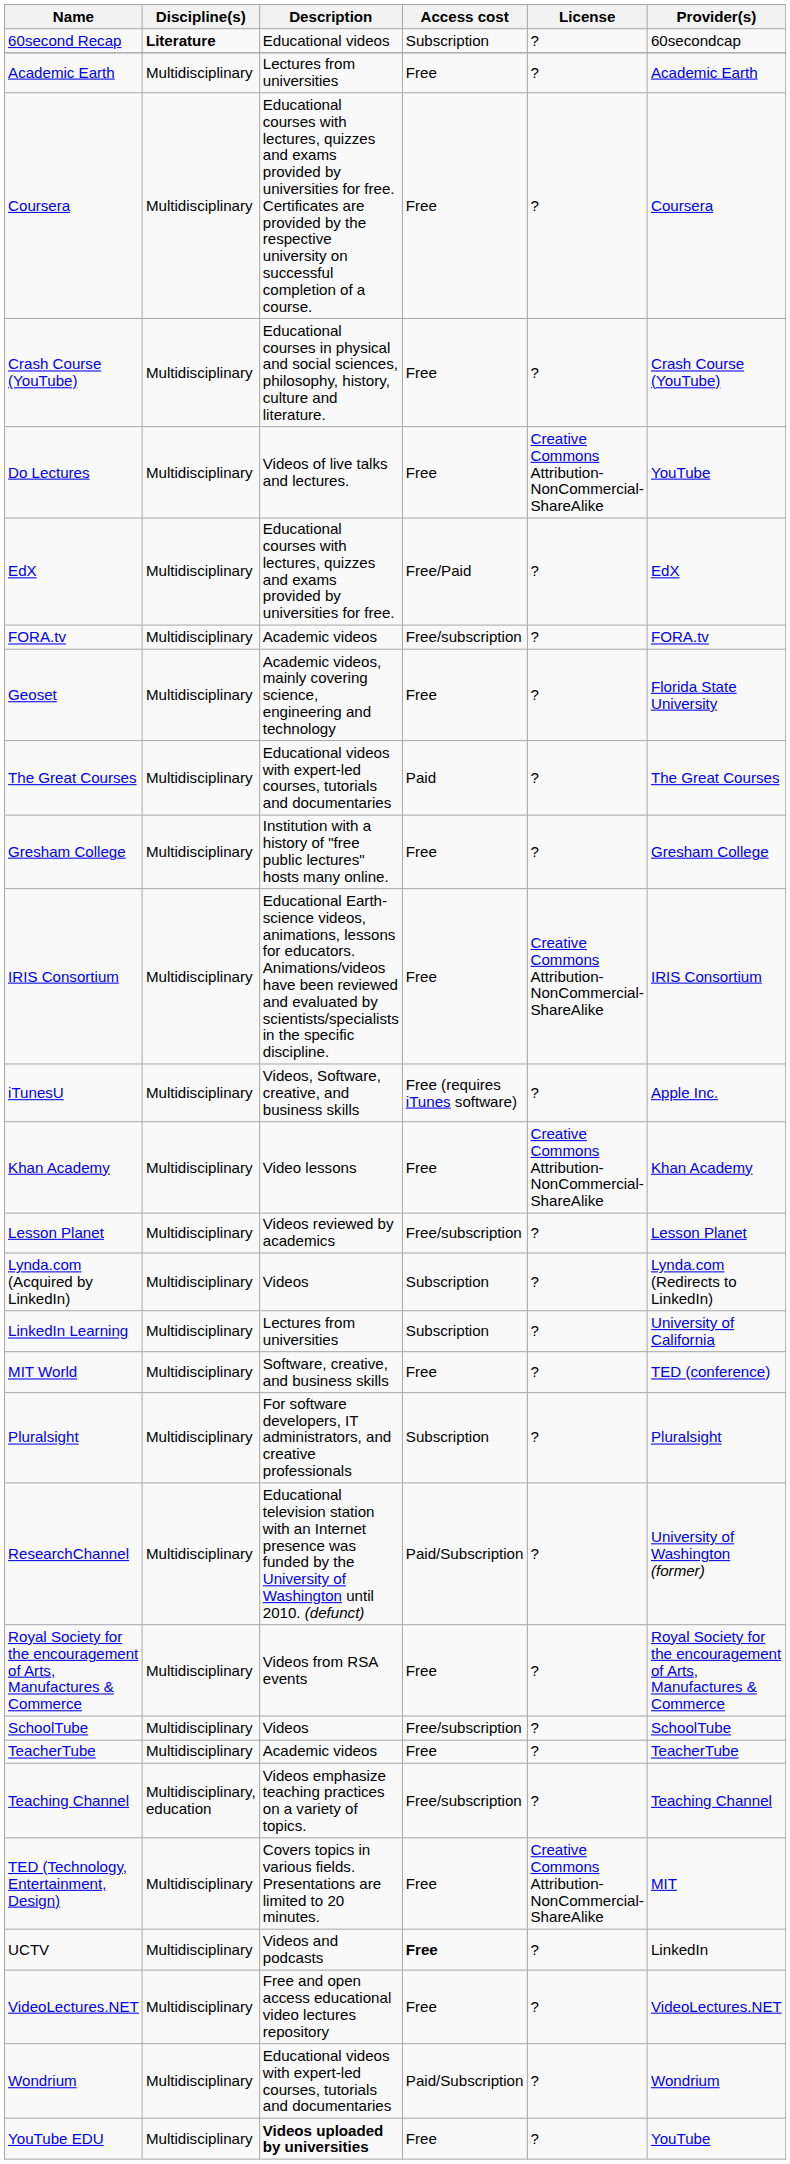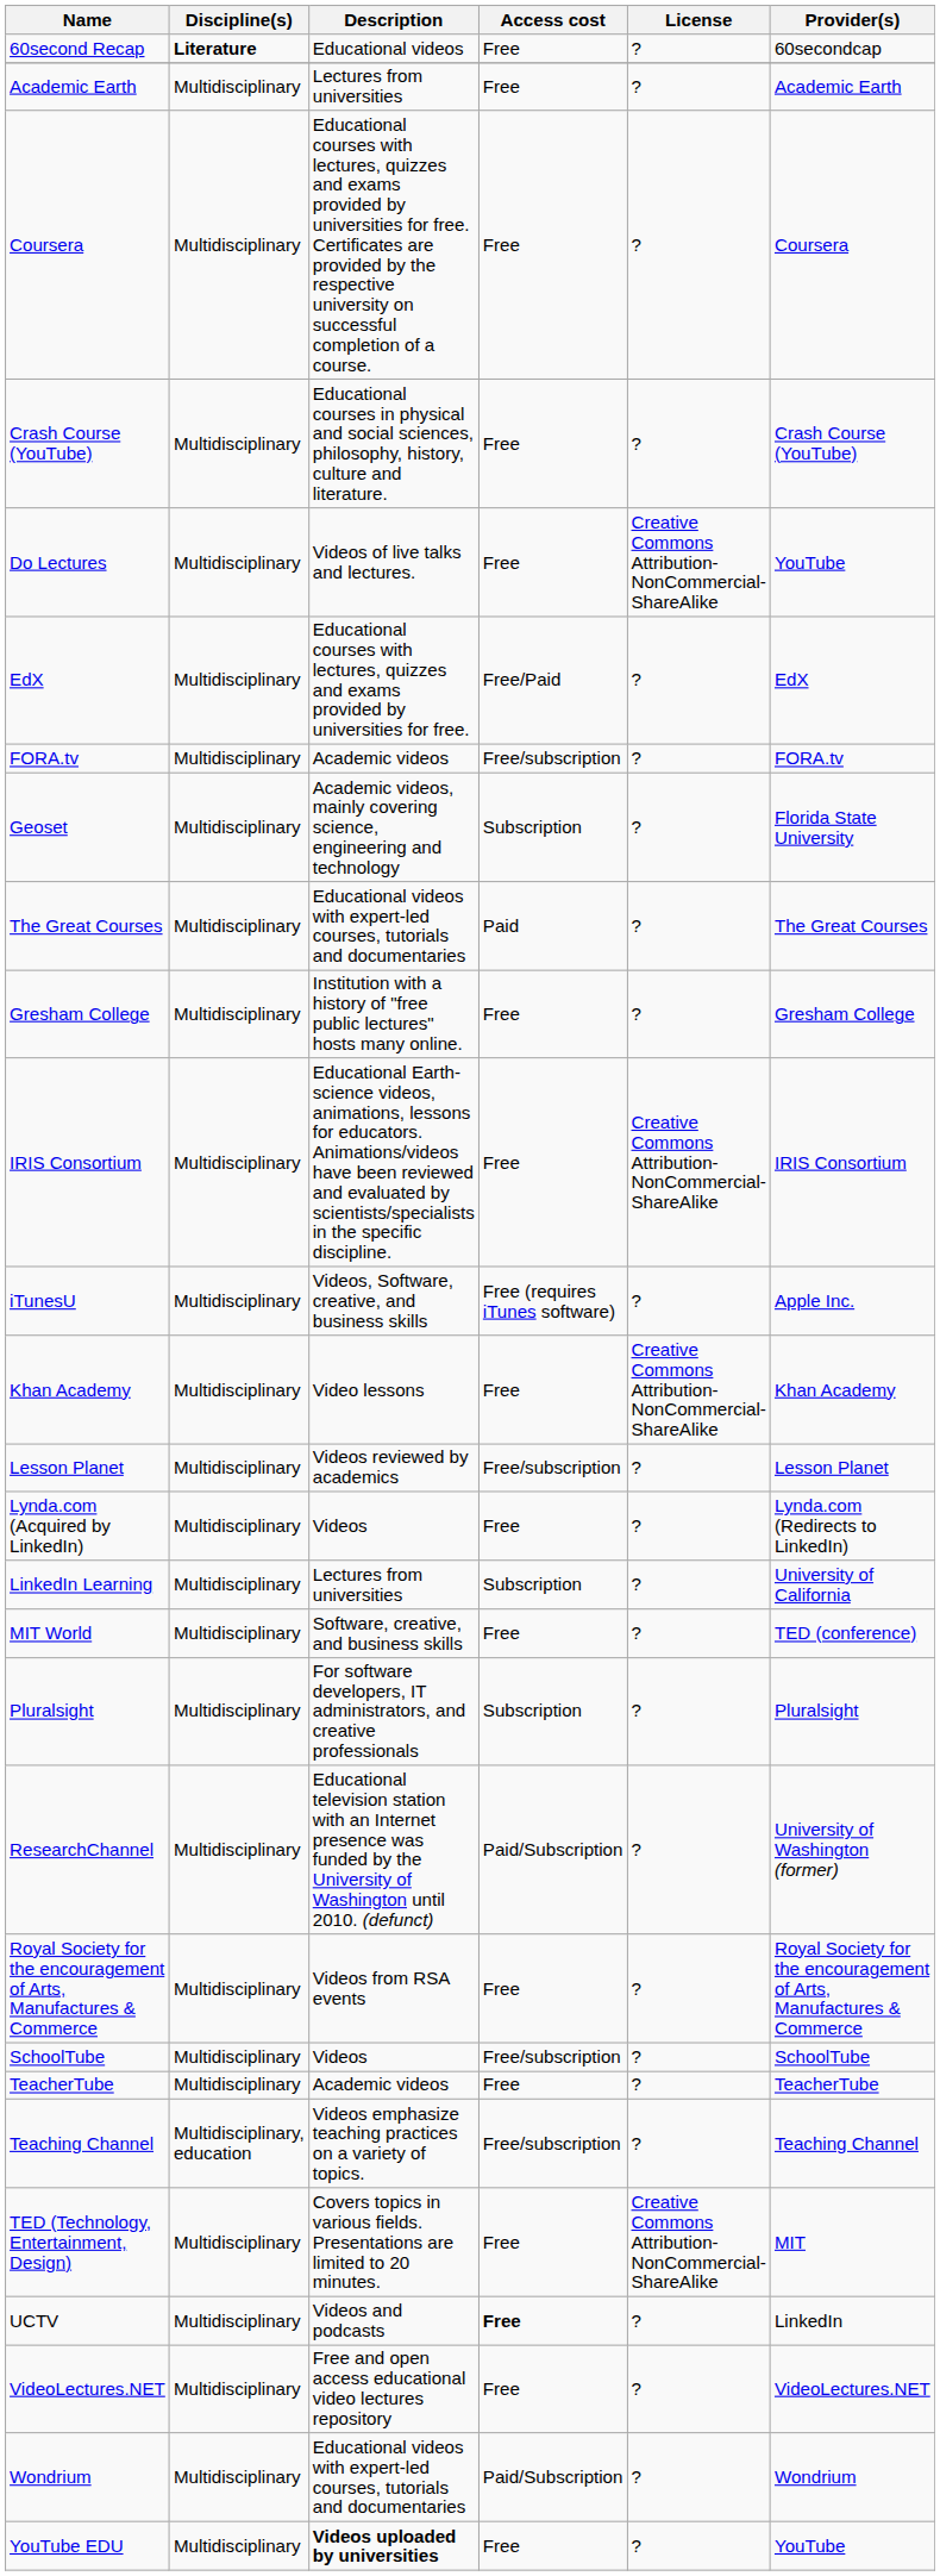60second Recap | Access cost: Subscription -> Free
Geoset | Access cost: Free -> Subscription
Lynda.com (Acquired by LinkedIn) | Access cost: Subscription -> Free
